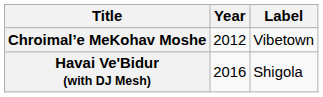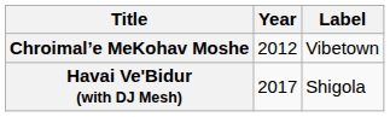Havai Ve'Bidur (with DJ Mesh) | Year: 2016 -> 2017
